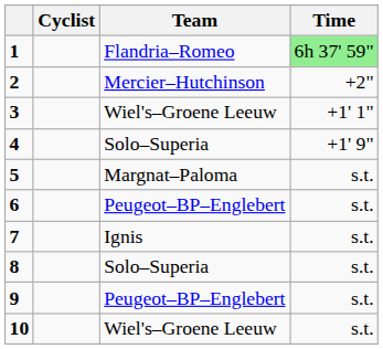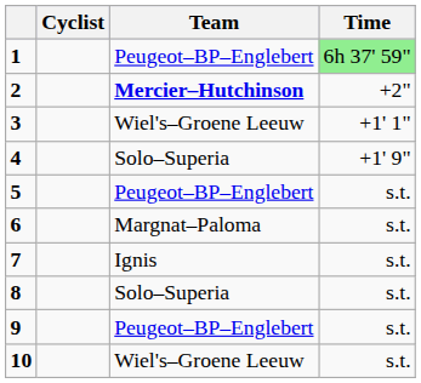1 | Team: Flandria–Romeo -> Peugeot–BP–Englebert
2 | Team: normal -> bold
5 | Team: Margnat–Paloma -> Peugeot–BP–Englebert
6 | Team: Peugeot–BP–Englebert -> Margnat–Paloma
